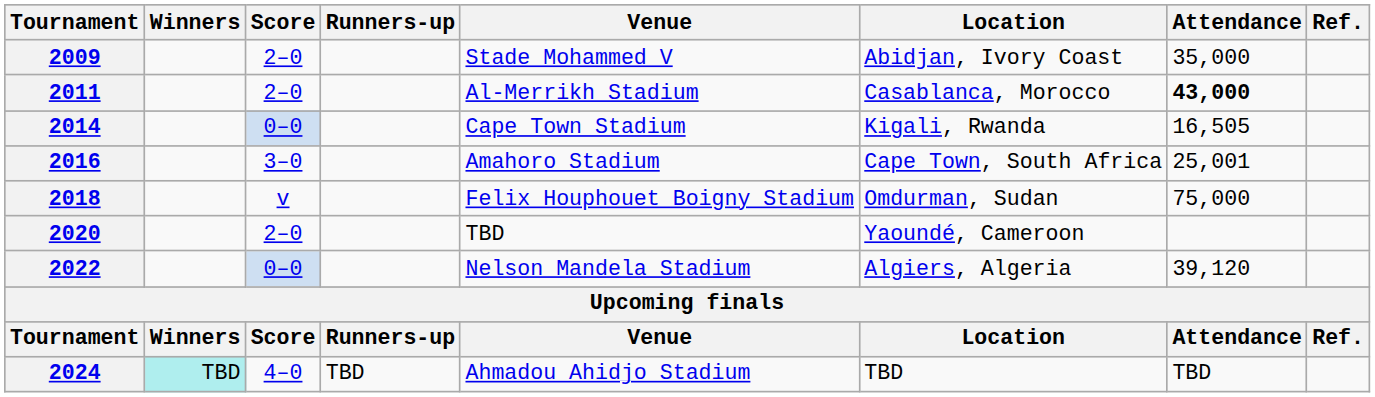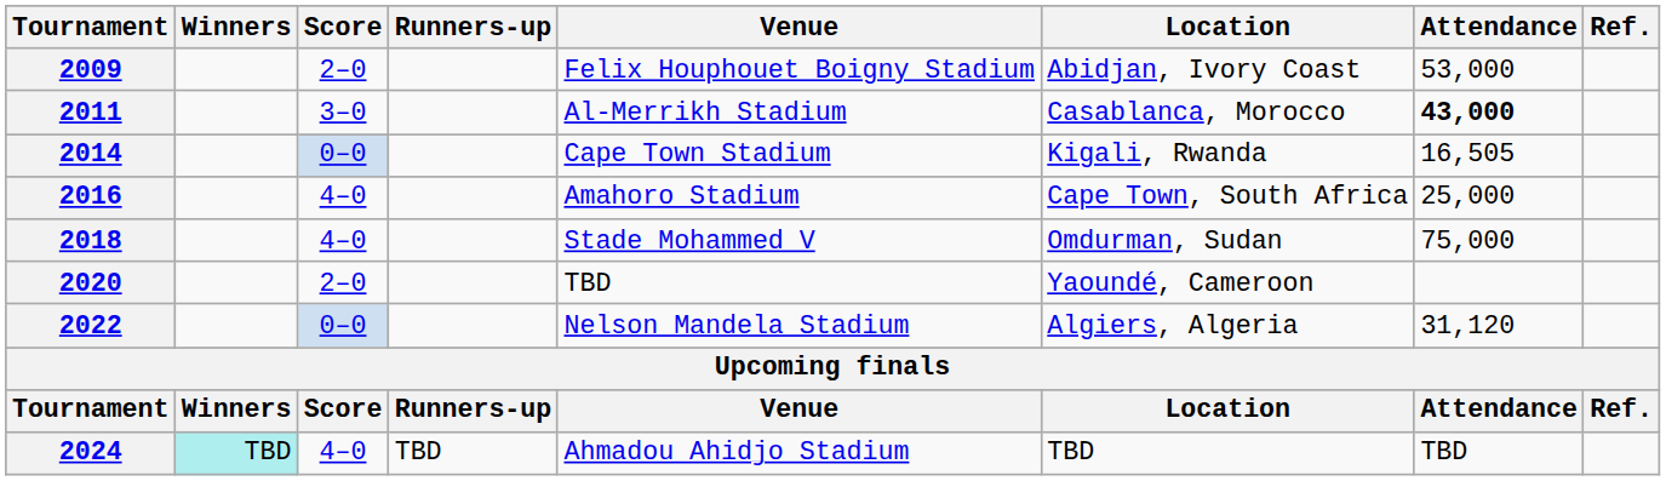2009 | Venue: Stade Mohammed V -> Felix Houphouet Boigny Stadium
2009 | Attendance: 35,000 -> 53,000
2011 | Score: 2–0 -> 3–0
2016 | Score: 3–0 -> 4–0
2016 | Attendance: 25,001 -> 25,000
2018 | Score: v -> 4–0
2018 | Venue: Felix Houphouet Boigny Stadium -> Stade Mohammed V
2022 | Attendance: 39,120 -> 31,120
